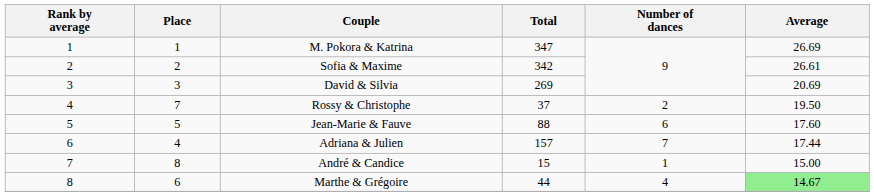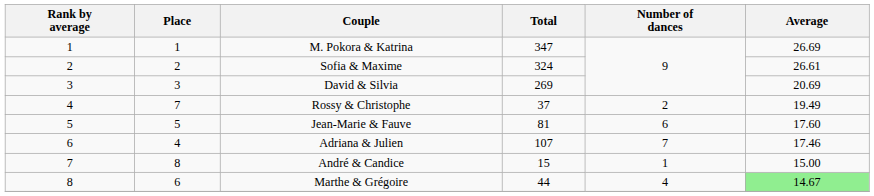Sofia & Maxime | Total: 342 -> 324
Rossy & Christophe | Average: 19.50 -> 19.49
Jean-Marie & Fauve | Total: 88 -> 81
Adriana & Julien | Total: 157 -> 107
Adriana & Julien | Average: 17.44 -> 17.46
